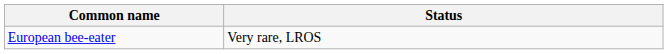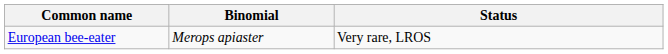+ column: Binomial | Merops apiaster
